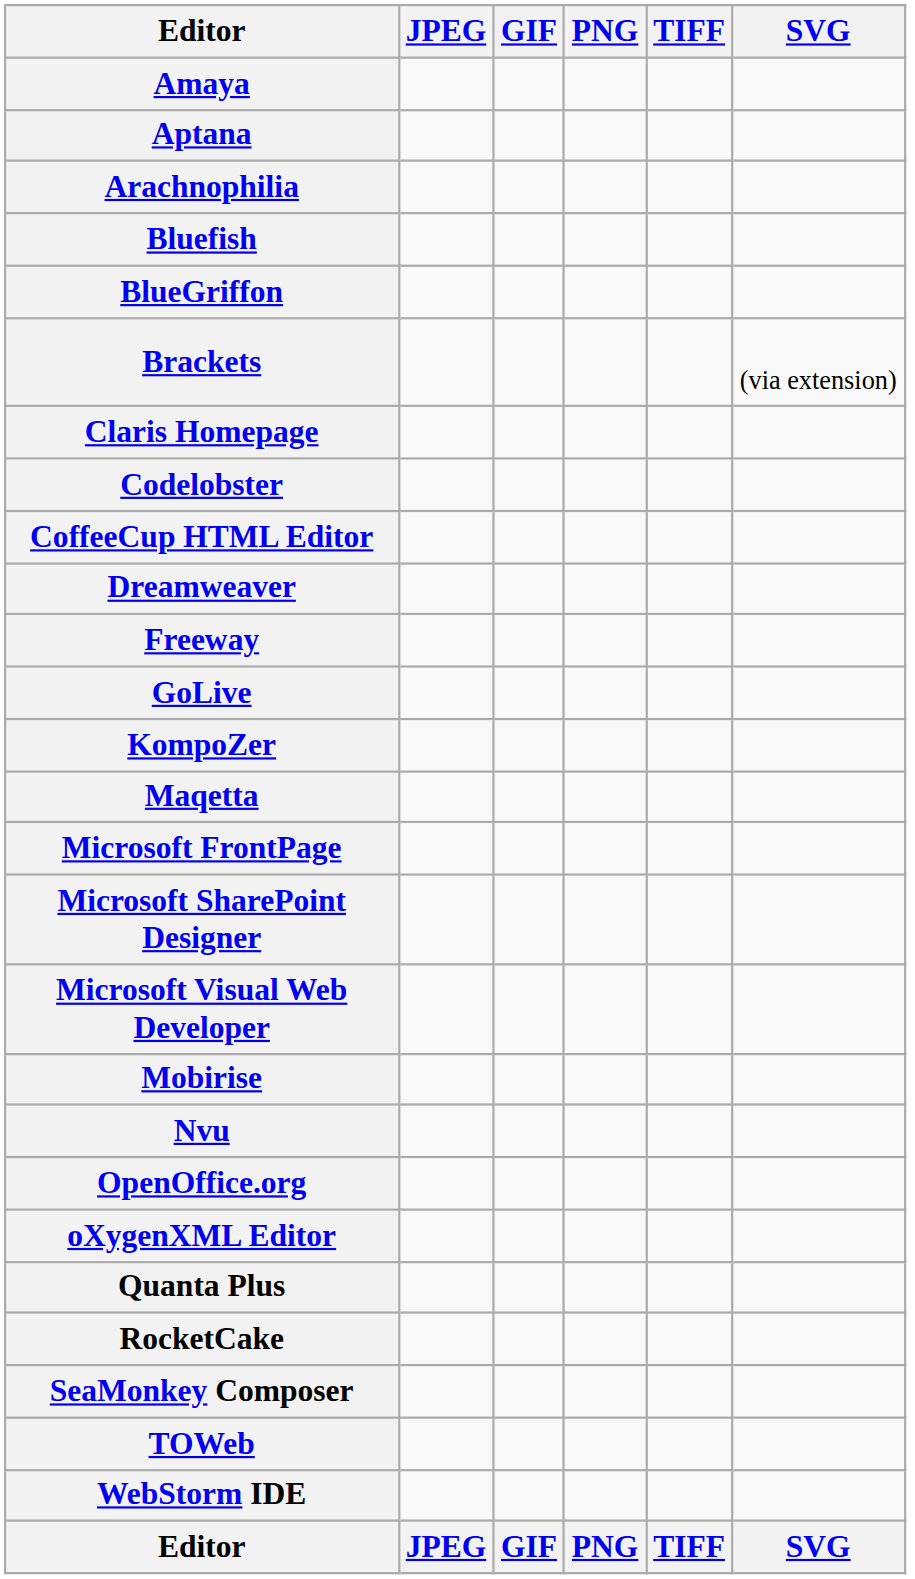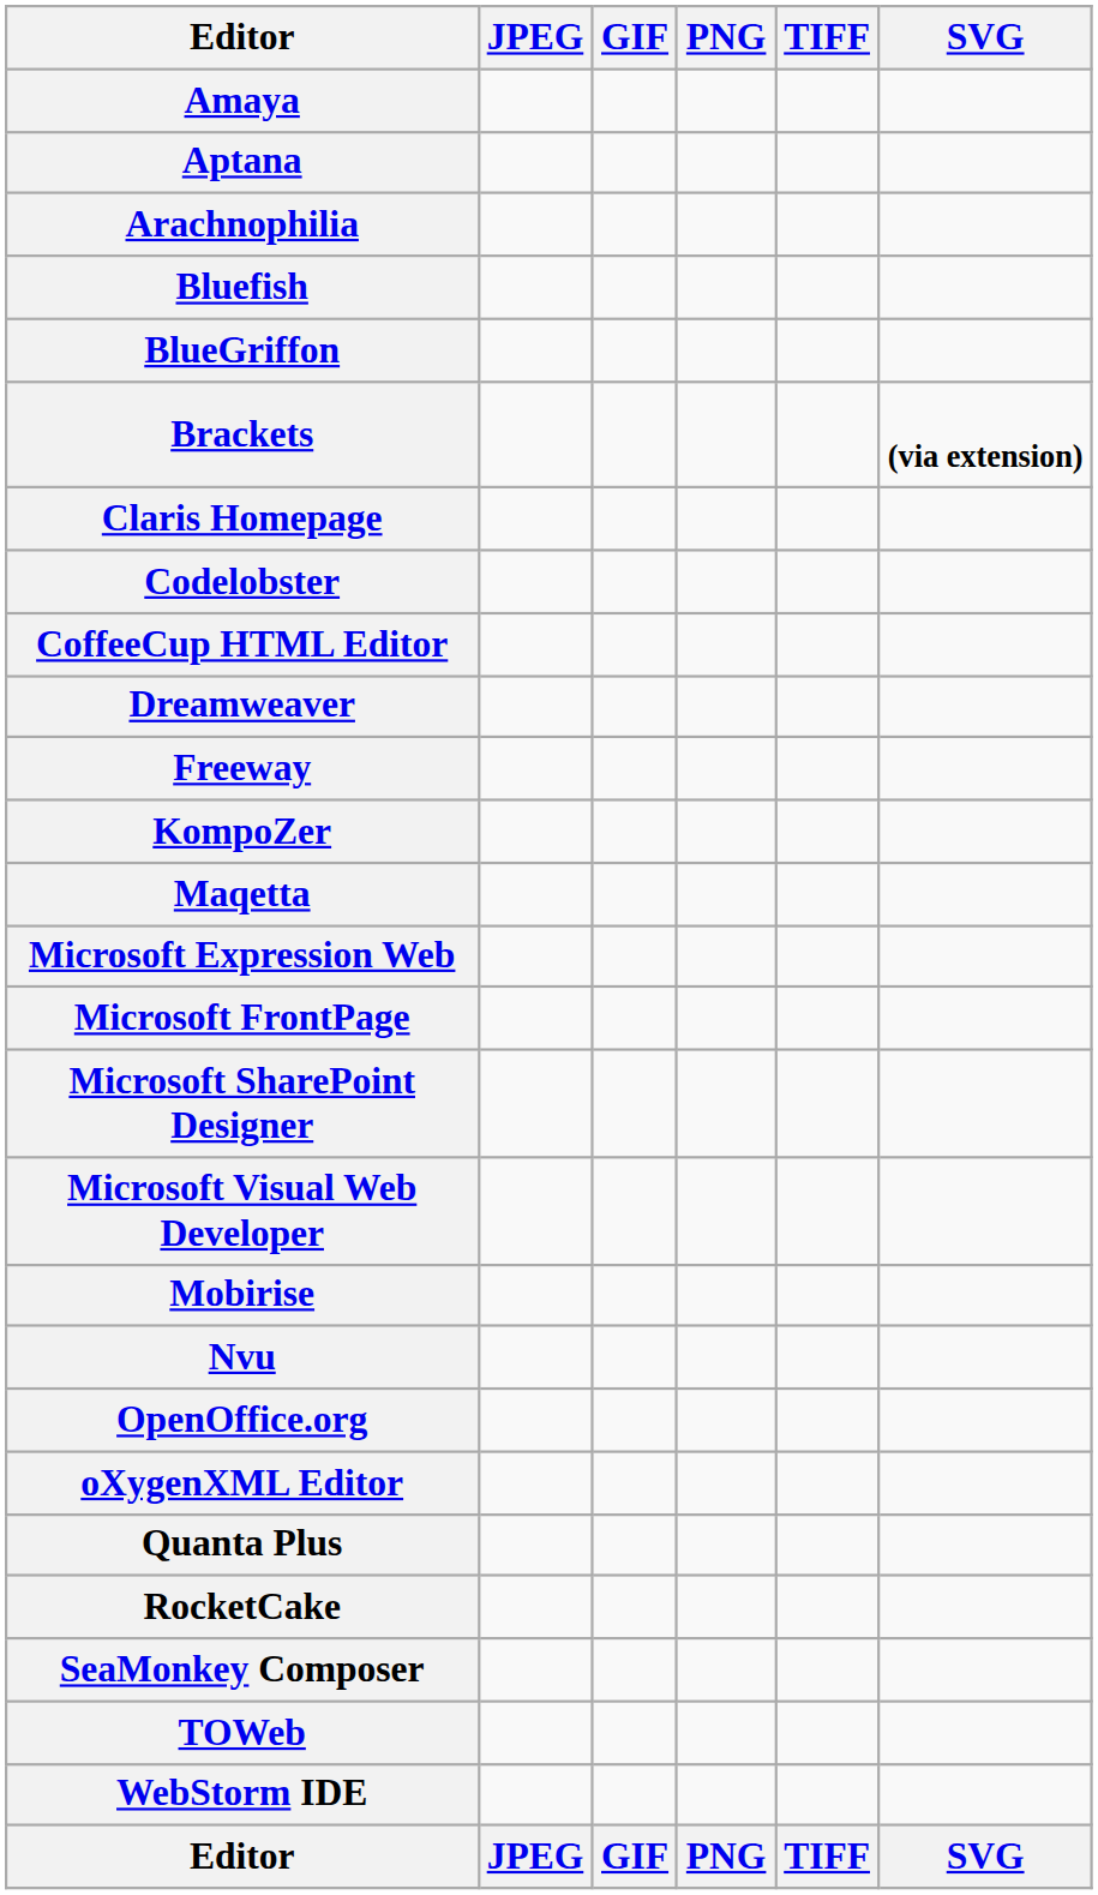Brackets | SVG: normal -> bold
- row: GoLive
+ row: Microsoft Expression Web
